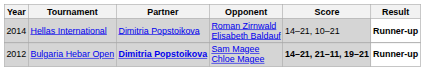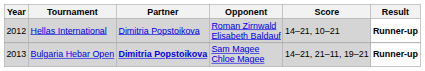Hellas International | Year: 2014 -> 2012
Bulgaria Hebar Open | Year: 2012 -> 2013
Bulgaria Hebar Open | Score: bold -> normal
